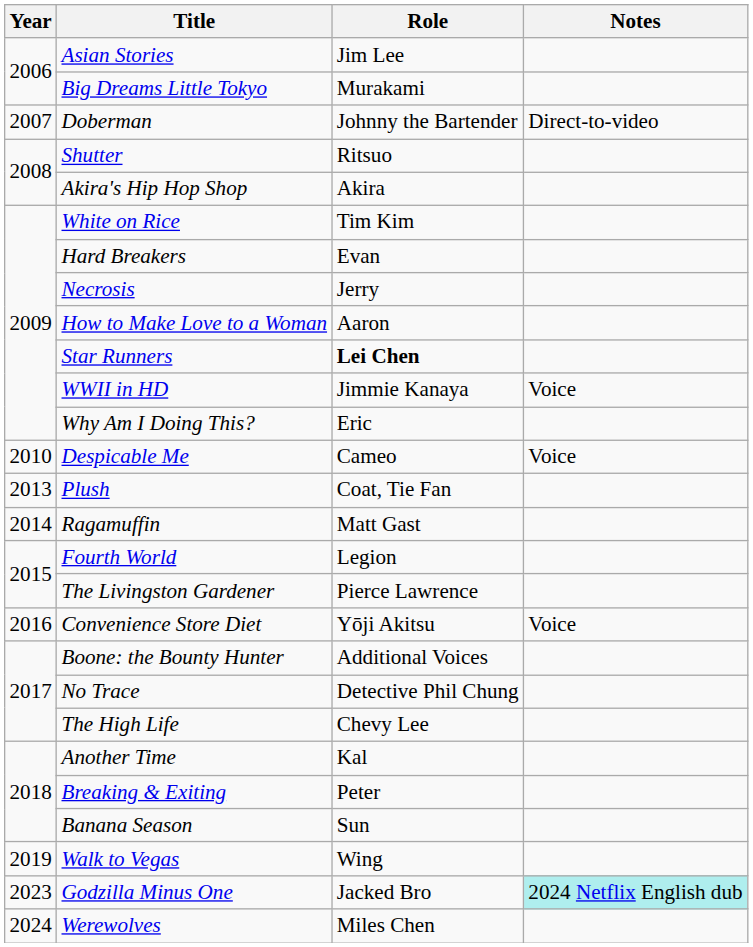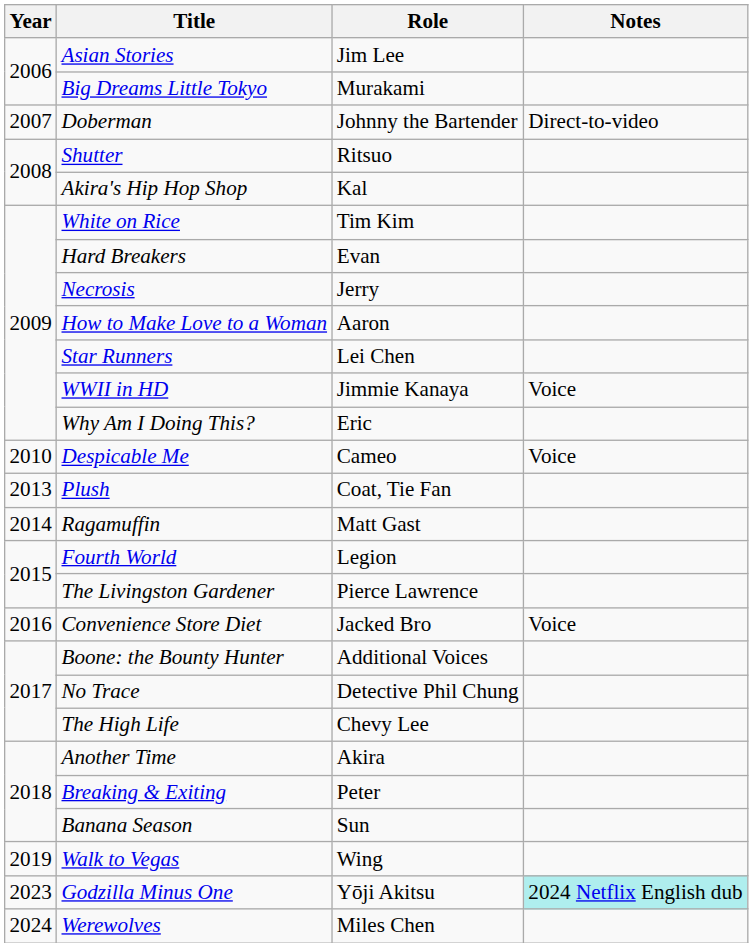Akira's Hip Hop Shop | Role: Akira -> Kal
Star Runners | Role: bold -> normal
Convenience Store Diet | Role: Yōji Akitsu -> Jacked Bro
Another Time | Role: Kal -> Akira
Godzilla Minus One | Role: Jacked Bro -> Yōji Akitsu
